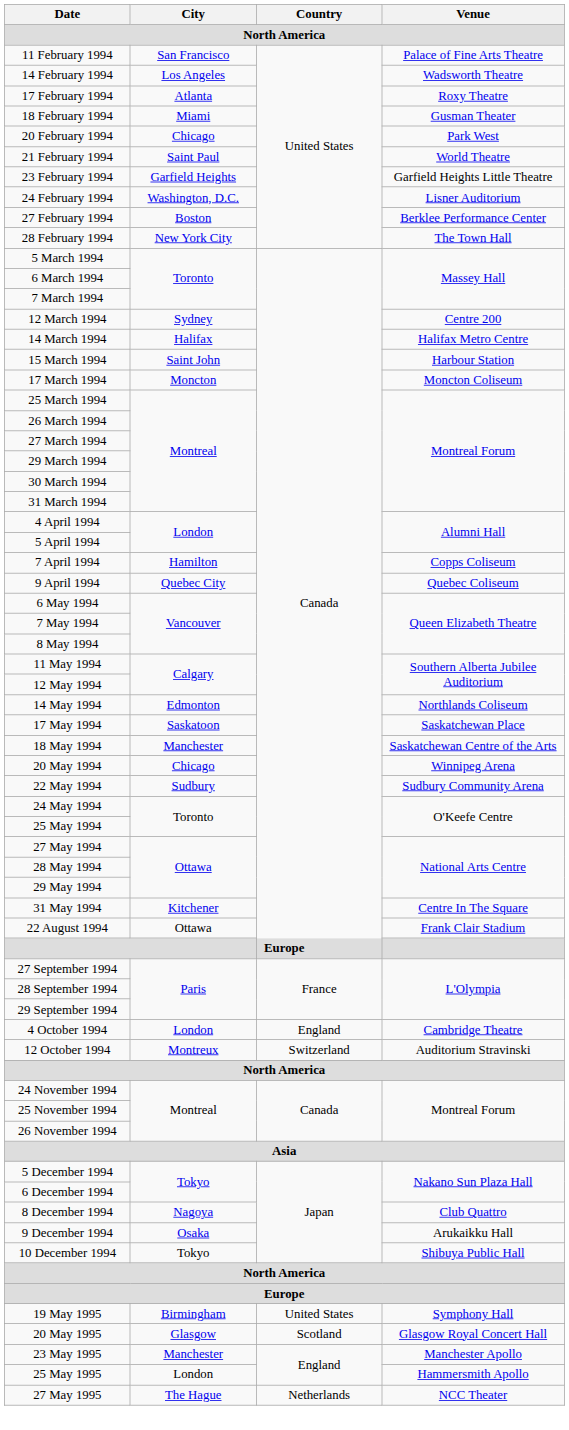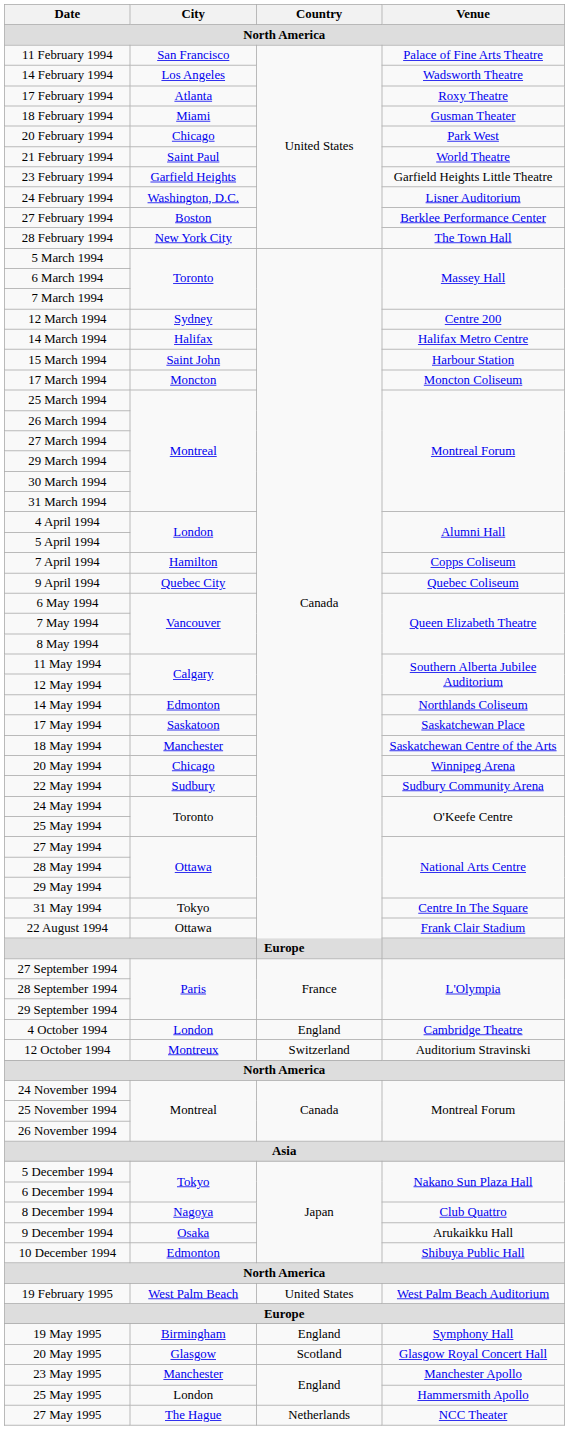31 May 1994 | City: Kitchener -> Tokyo
10 December 1994 | City: Tokyo -> Edmonton
+ row: 19 February 1995 | West Palm Beach | United States | West Palm Beach Auditorium
19 May 1995 | Country: United States -> England
